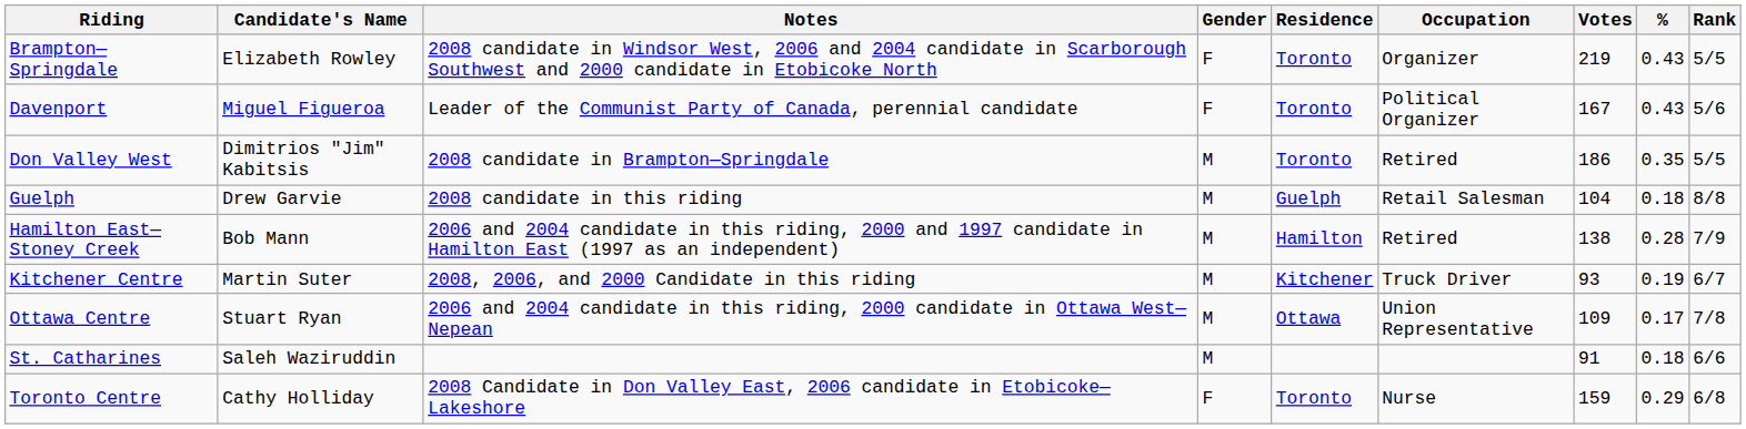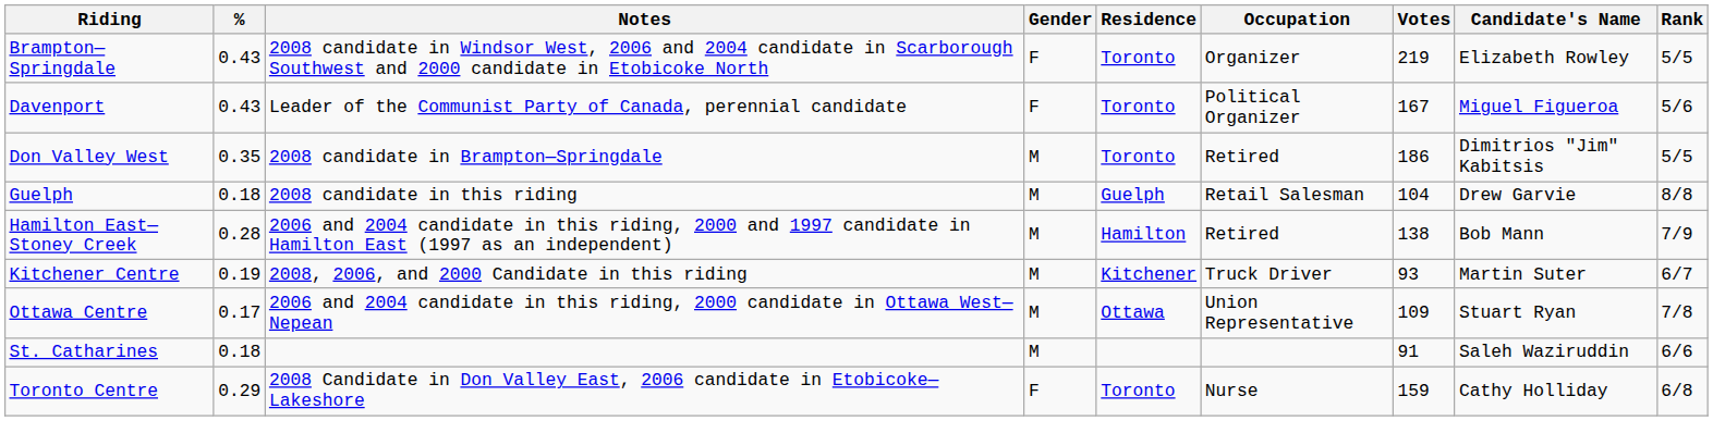columns swapped: Candidate's Name <-> %
